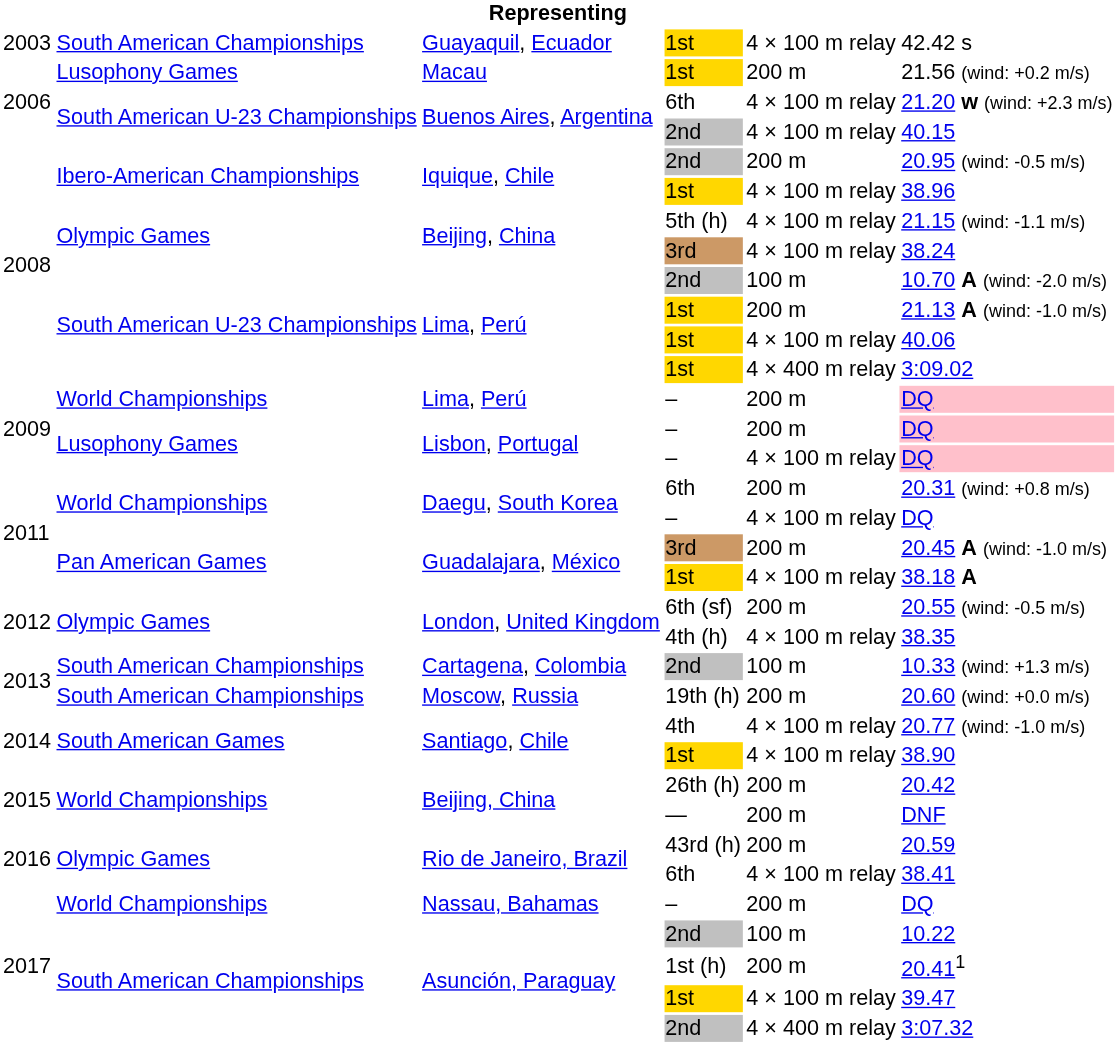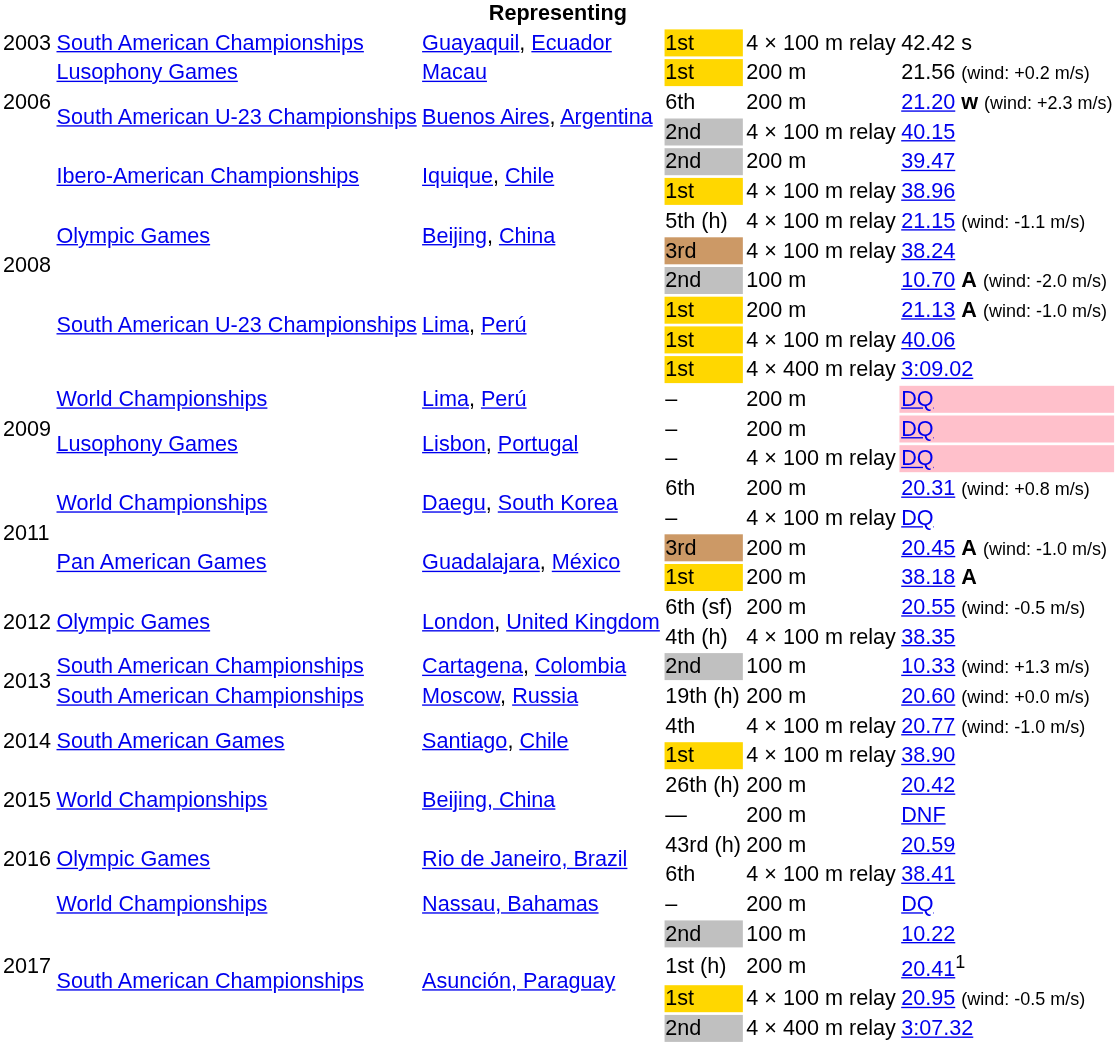Buenos Aires, Argentina / 6th | column 5: 4 × 100 m relay -> 200 m
Iquique, Chile / 2nd | column 6: 20.95 (wind: -0.5 m/s) -> 39.47
Guadalajara, México / 1st | column 5: 4 × 100 m relay -> 200 m
Asunción, Paraguay / 1st | column 6: 39.47 -> 20.95 (wind: -0.5 m/s)
